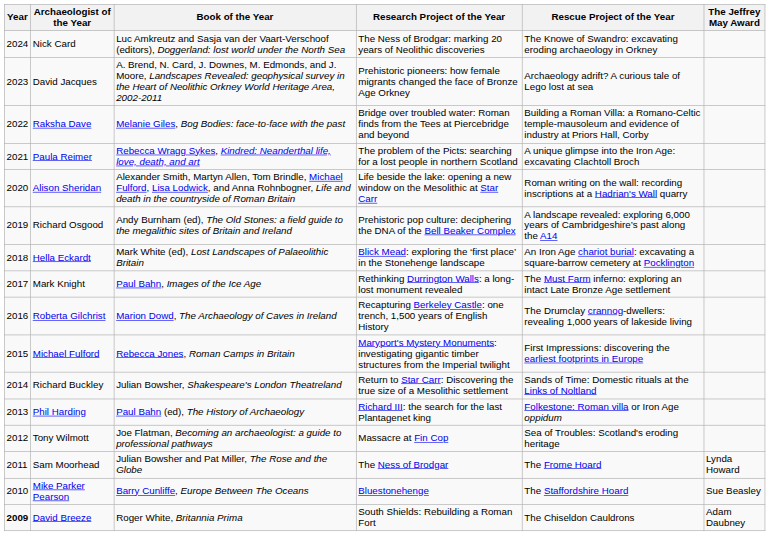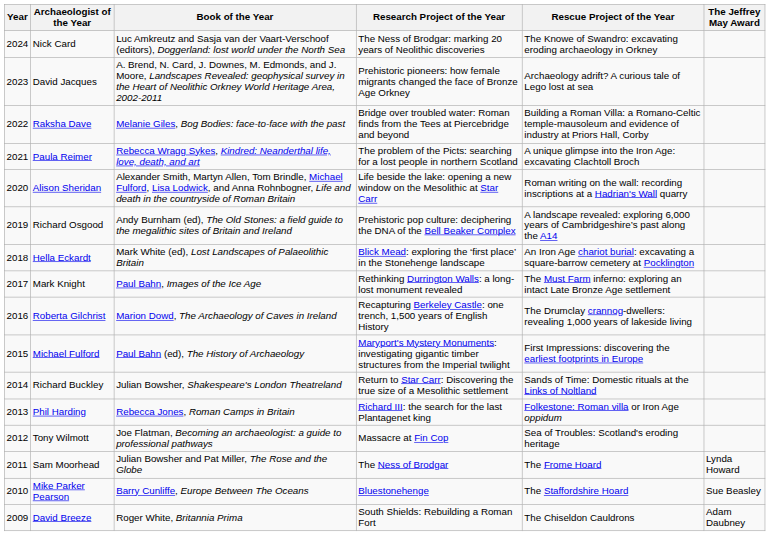Michael Fulford | Book of the Year: Rebecca Jones, Roman Camps in Britain -> Paul Bahn (ed), The History of Archaeology
Phil Harding | Book of the Year: Paul Bahn (ed), The History of Archaeology -> Rebecca Jones, Roman Camps in Britain
David Breeze | Year: bold -> normal
